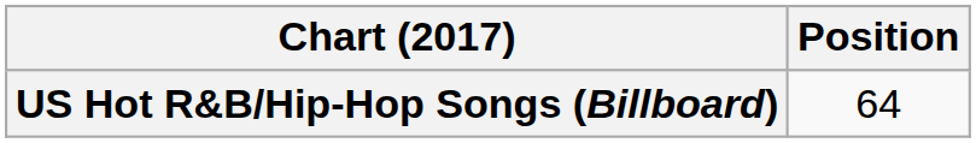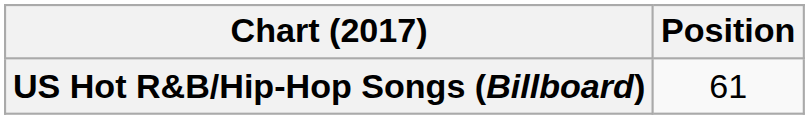US Hot R&B/Hip-Hop Songs (Billboard) | Position: 64 -> 61
